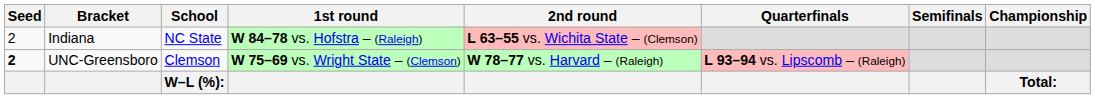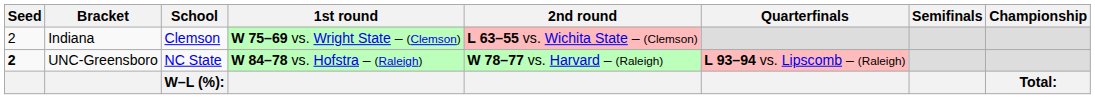Indiana | School: NC State -> Clemson
Indiana | 1st round: W 84–78 vs. Hofstra – (Raleigh) -> W 75–69 vs. Wright State – (Clemson)
UNC-Greensboro | School: Clemson -> NC State
UNC-Greensboro | 1st round: W 75–69 vs. Wright State – (Clemson) -> W 84–78 vs. Hofstra – (Raleigh)
